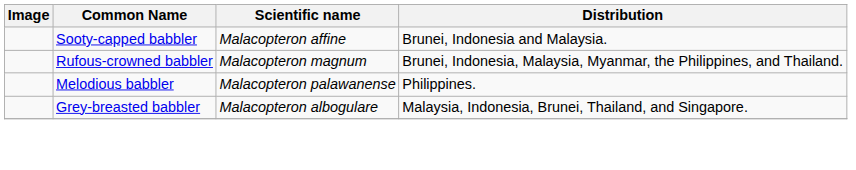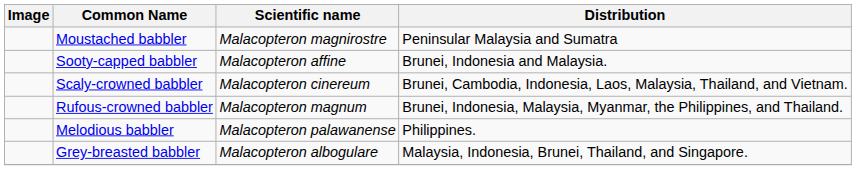+ row: Moustached babbler | Malacopteron magnirostre | Peninsular Malaysia and Sumatra
+ row: Scaly-crowned babbler | Malacopteron cinereum | Brunei, Cambodia, Indonesia, Laos, Malaysia, Thailand, and Vietnam.
